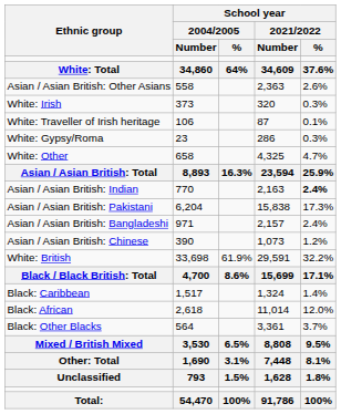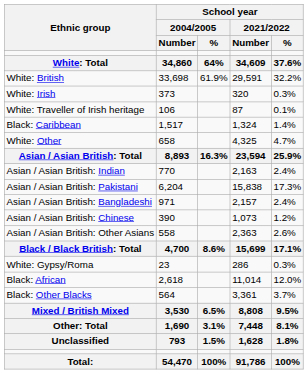rows swapped: White: British <-> Asian / Asian British: Other Asians
rows swapped: White: Gypsy/Roma <-> Black: Caribbean
Asian / Asian British: Indian | School year / 2021/2022 / %: bold -> normal
